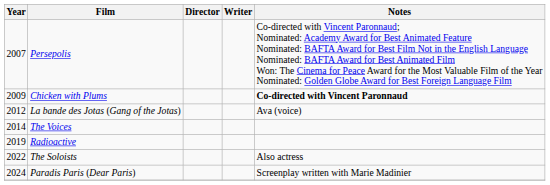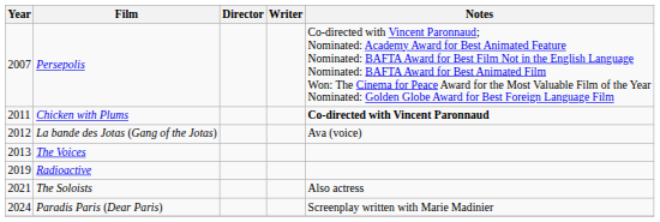Chicken with Plums | Year: 2009 -> 2011
The Voices | Year: 2014 -> 2013
The Soloists | Year: 2022 -> 2021
